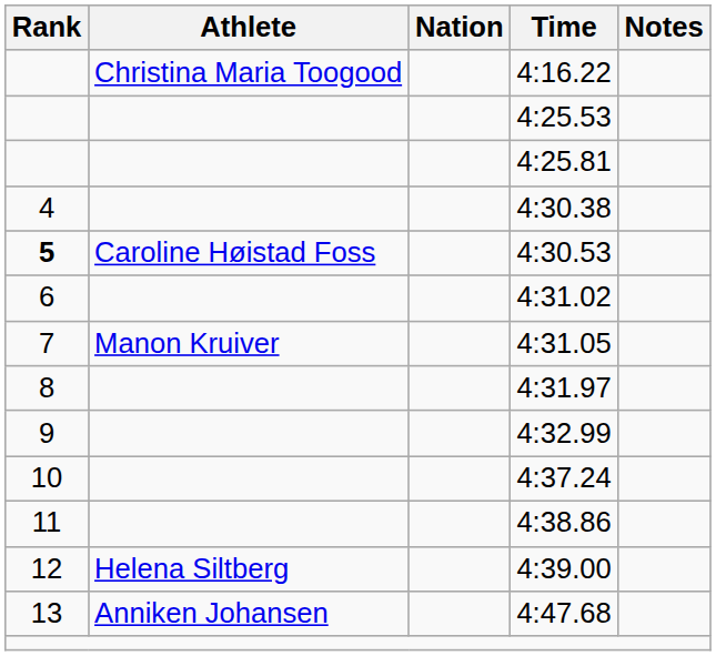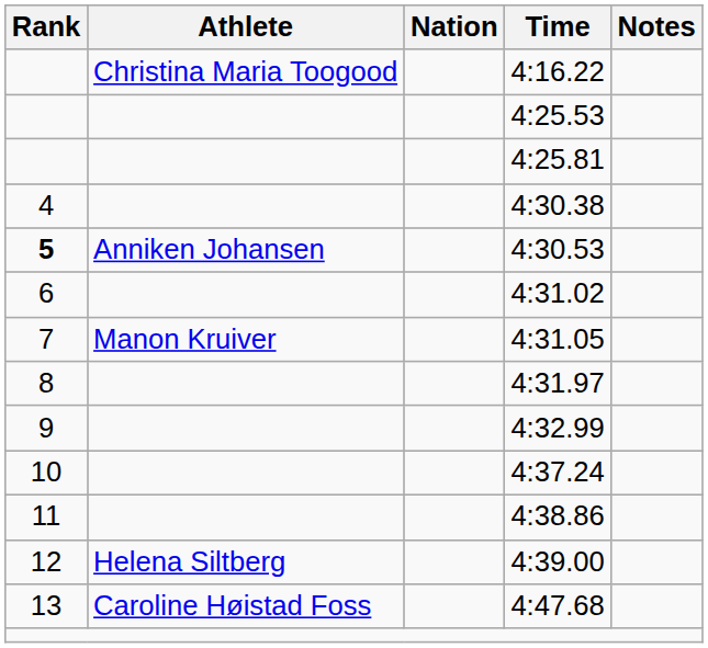4:30.53 | Athlete: Caroline Høistad Foss -> Anniken Johansen
4:47.68 | Athlete: Anniken Johansen -> Caroline Høistad Foss
